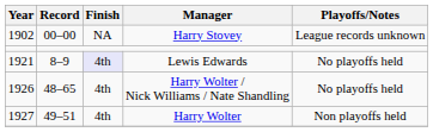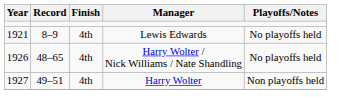- row: 1902 | 00–00 | NA | Harry Stovey | League records unknown
Lewis Edwards | Finish: lavender background -> no background
